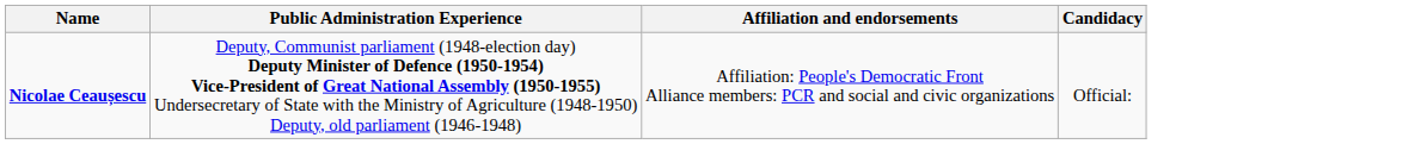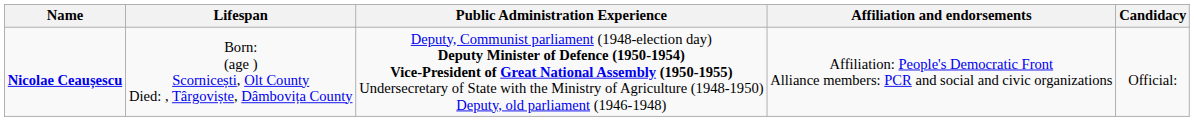+ column: Lifespan | Born: (age ) Scornicești, Olt County Died: , Târgoviște, Dâmbovița County
